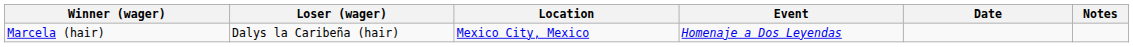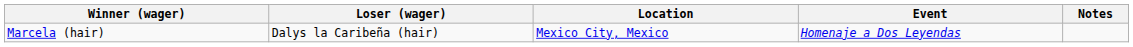- column: Date
